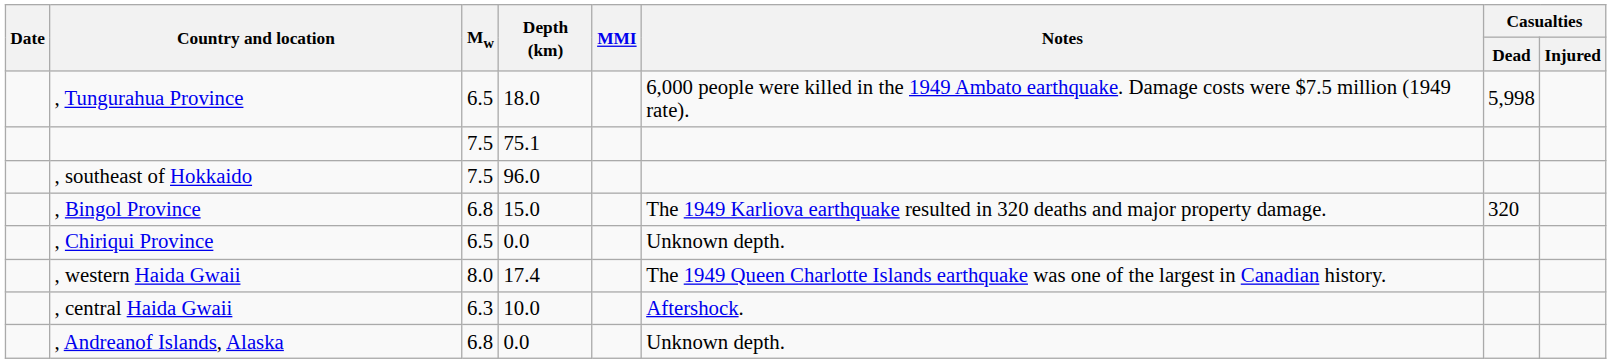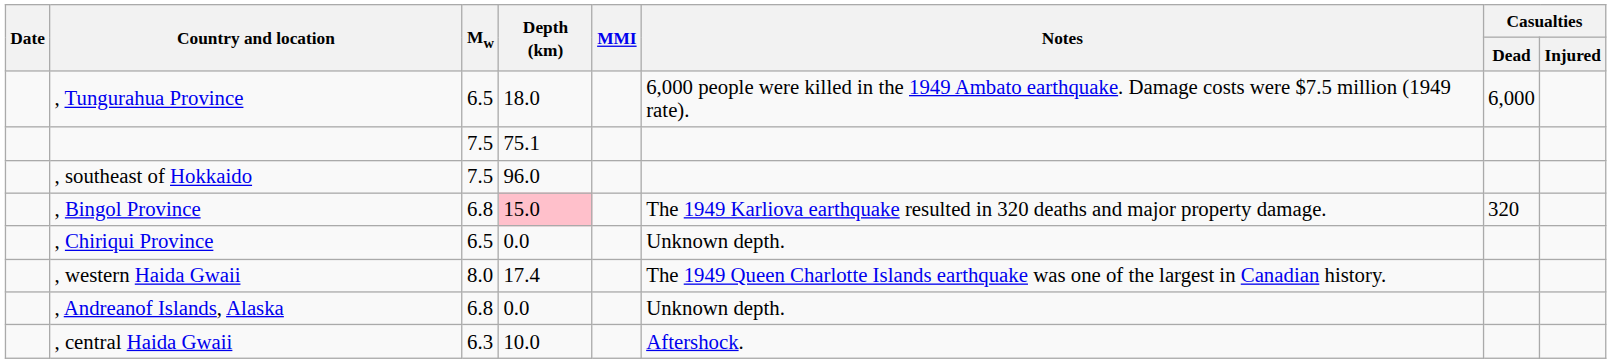, Tungurahua Province | Casualties / Dead: 5,998 -> 6,000
, Bingol Province | Depth (km): no background -> pink background
rows swapped: , central Haida Gwaii <-> , Andreanof Islands, Alaska
